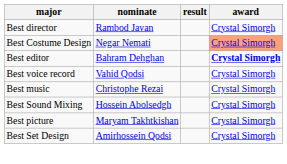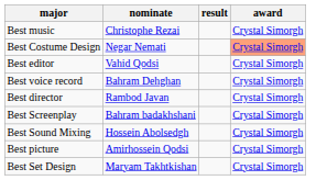rows swapped: Best director <-> Best music
Best editor | nominate: Bahram Dehghan -> Vahid Qodsi
Best editor | award: bold -> normal
Best voice record | nominate: Vahid Qodsi -> Bahram Dehghan
+ row: Best Screenplay | Bahram badakhshani | Crystal Simorgh
Best picture | nominate: Maryam Takhtkishan -> Amirhossein Qodsi
Best Set Design | nominate: Amirhossein Qodsi -> Maryam Takhtkishan
